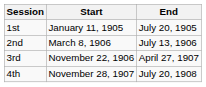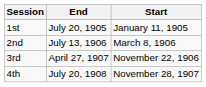columns swapped: Start <-> End
